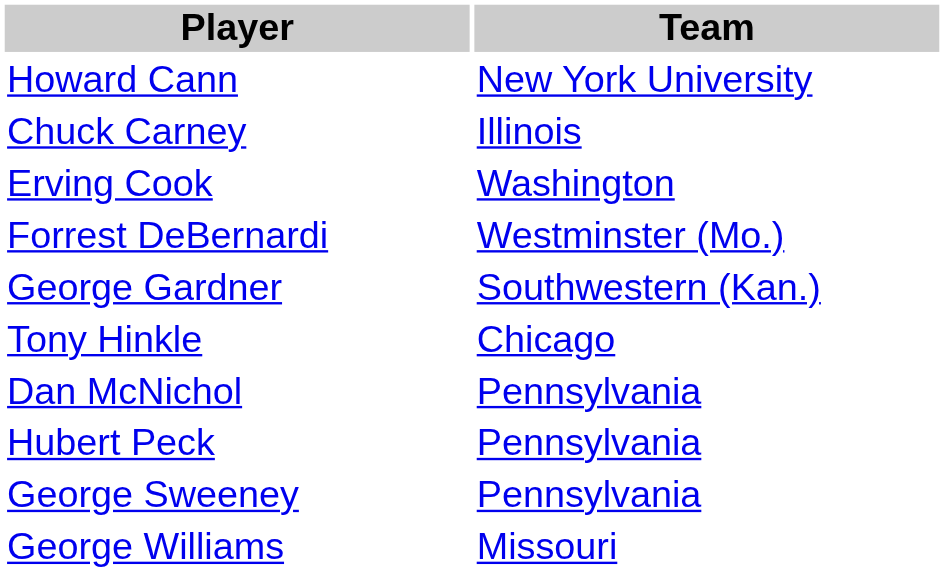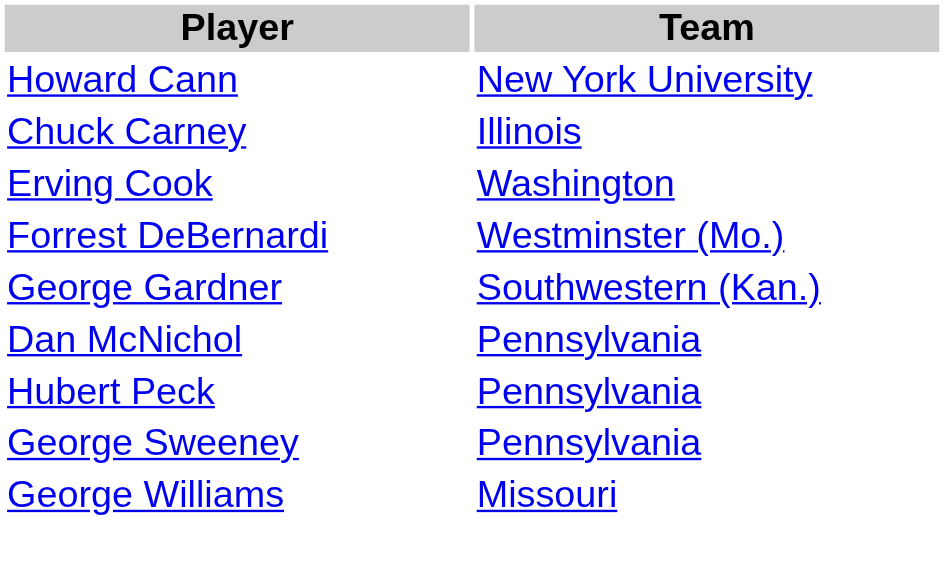- row: Tony Hinkle | Chicago
